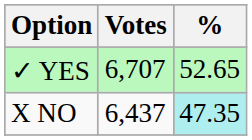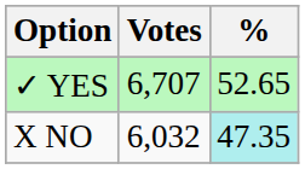X NO | Votes: 6,437 -> 6,032
